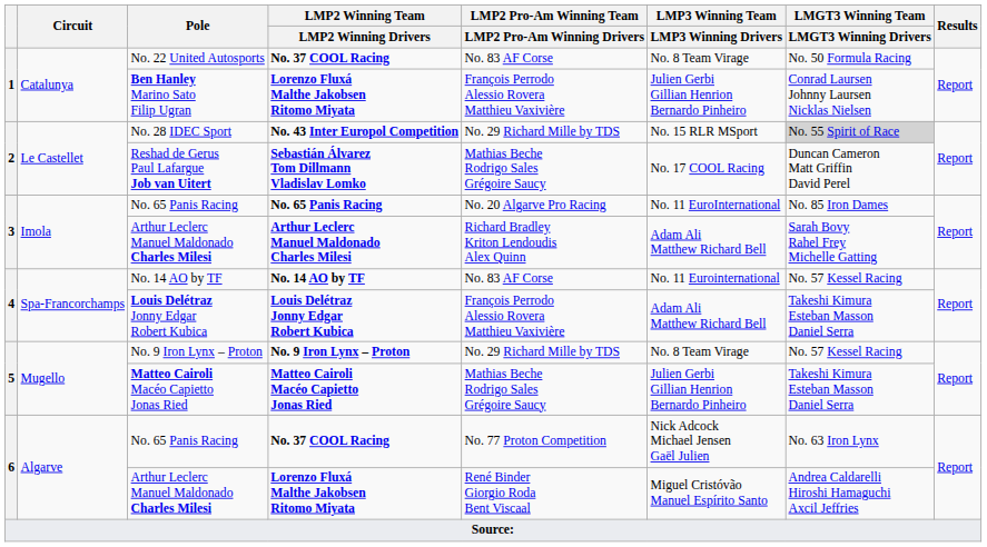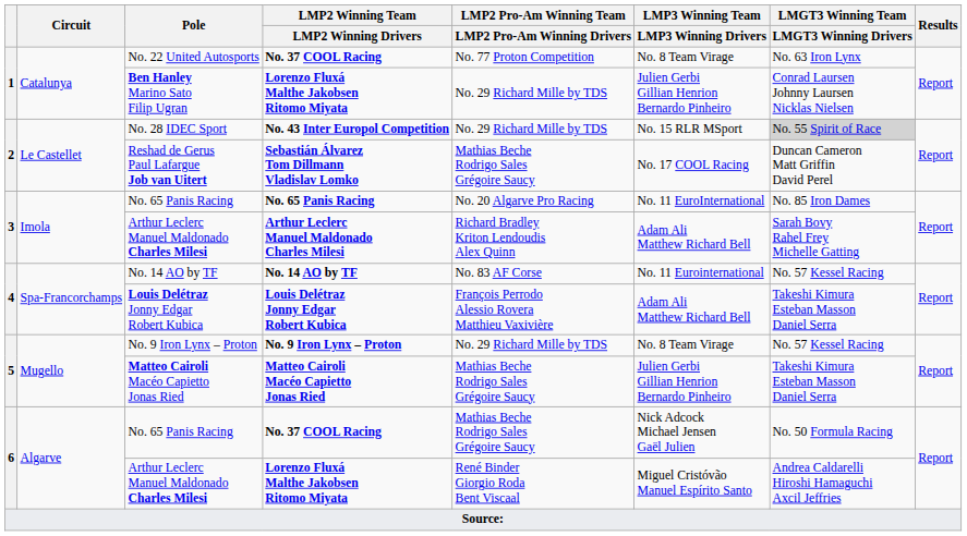No. 22 United Autosports | LMP2 Pro-Am Winning Team / LMP2 Pro-Am Winning Drivers: No. 83 AF Corse -> No. 77 Proton Competition
No. 22 United Autosports | LMGT3 Winning Team / LMGT3 Winning Drivers: No. 50 Formula Racing -> No. 63 Iron Lynx
Ben Hanley Marino Sato Filip Ugran | LMP2 Pro-Am Winning Team / LMP2 Pro-Am Winning Drivers: François Perrodo Alessio Rovera Matthieu Vaxivière -> No. 29 Richard Mille by TDS
No. 65 Panis Racing / No. 37 COOL Racing | LMP2 Pro-Am Winning Team / LMP2 Pro-Am Winning Drivers: No. 77 Proton Competition -> Mathias Beche Rodrigo Sales Grégoire Saucy
No. 65 Panis Racing / No. 37 COOL Racing | LMGT3 Winning Team / LMGT3 Winning Drivers: No. 63 Iron Lynx -> No. 50 Formula Racing
